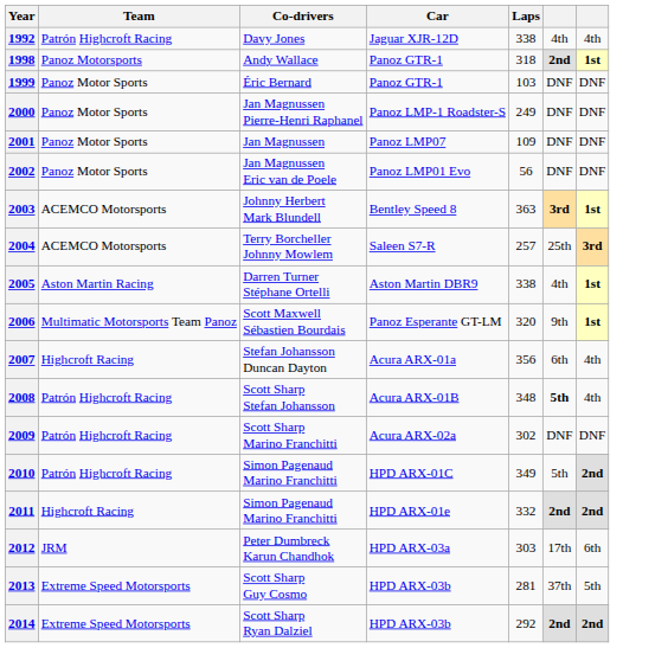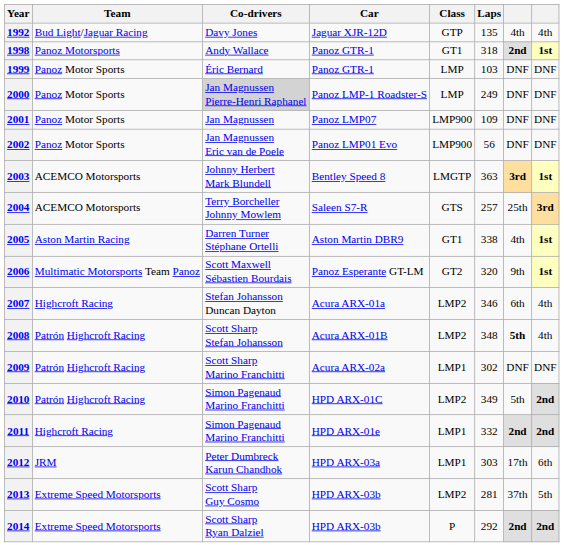+ column: Class | GTP | GT1 | LMP | LMP | LMP900 | LMP900 | LMGTP | GTS | GT1 | GT2 | LMP2 | LMP2 | LMP1 | LMP2 | LMP1 | LMP1 | LMP2 | P
1992 | Team: Patrón Highcroft Racing -> Bud Light/Jaguar Racing
1992 | Laps: 338 -> 135
2000 | Co-drivers: no background -> lightgrey background
2007 | Laps: 356 -> 346
